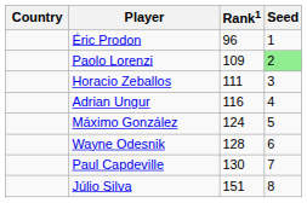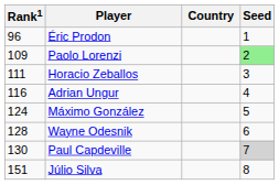columns swapped: Country <-> Rank1
Paul Capdeville | Seed: no background -> lightgrey background
